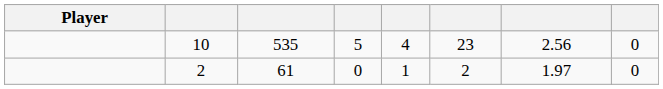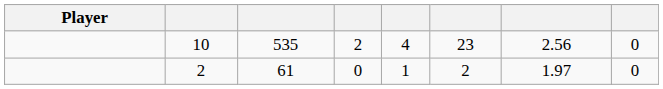10 | column 4: 5 -> 2
